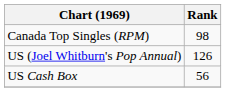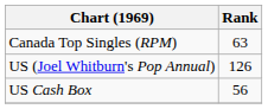Canada Top Singles (RPM) | Rank: 98 -> 63
